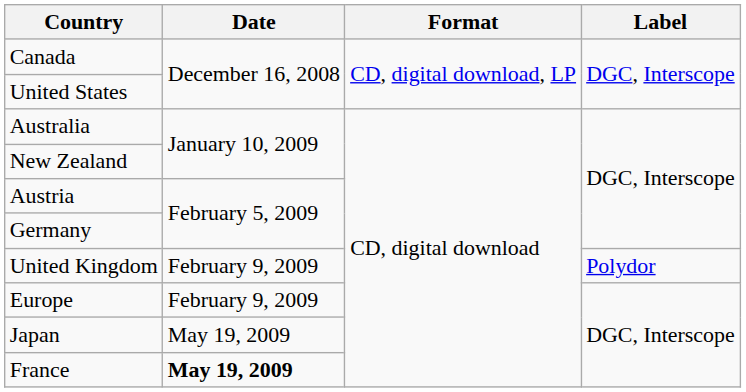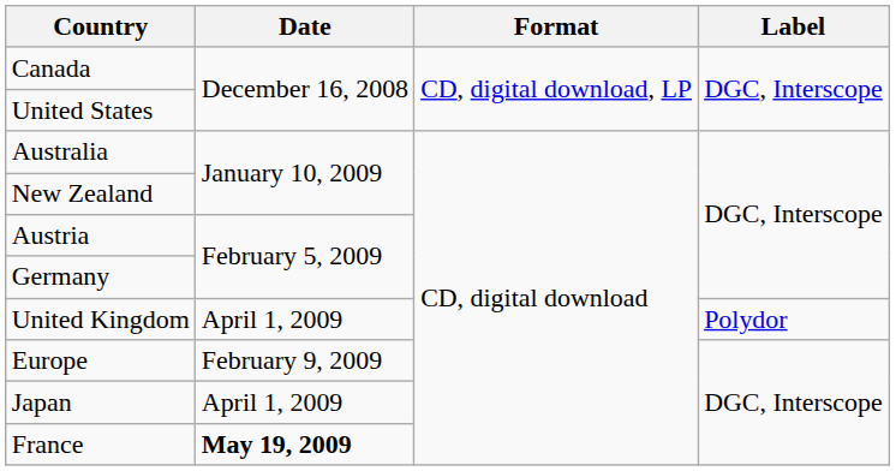United Kingdom | Date: February 9, 2009 -> April 1, 2009
Japan | Date: May 19, 2009 -> April 1, 2009
